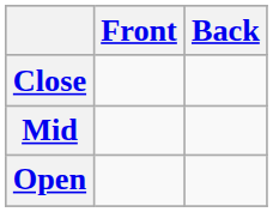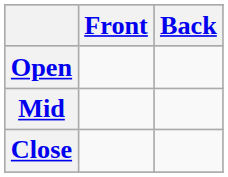rows swapped: Close <-> Open
